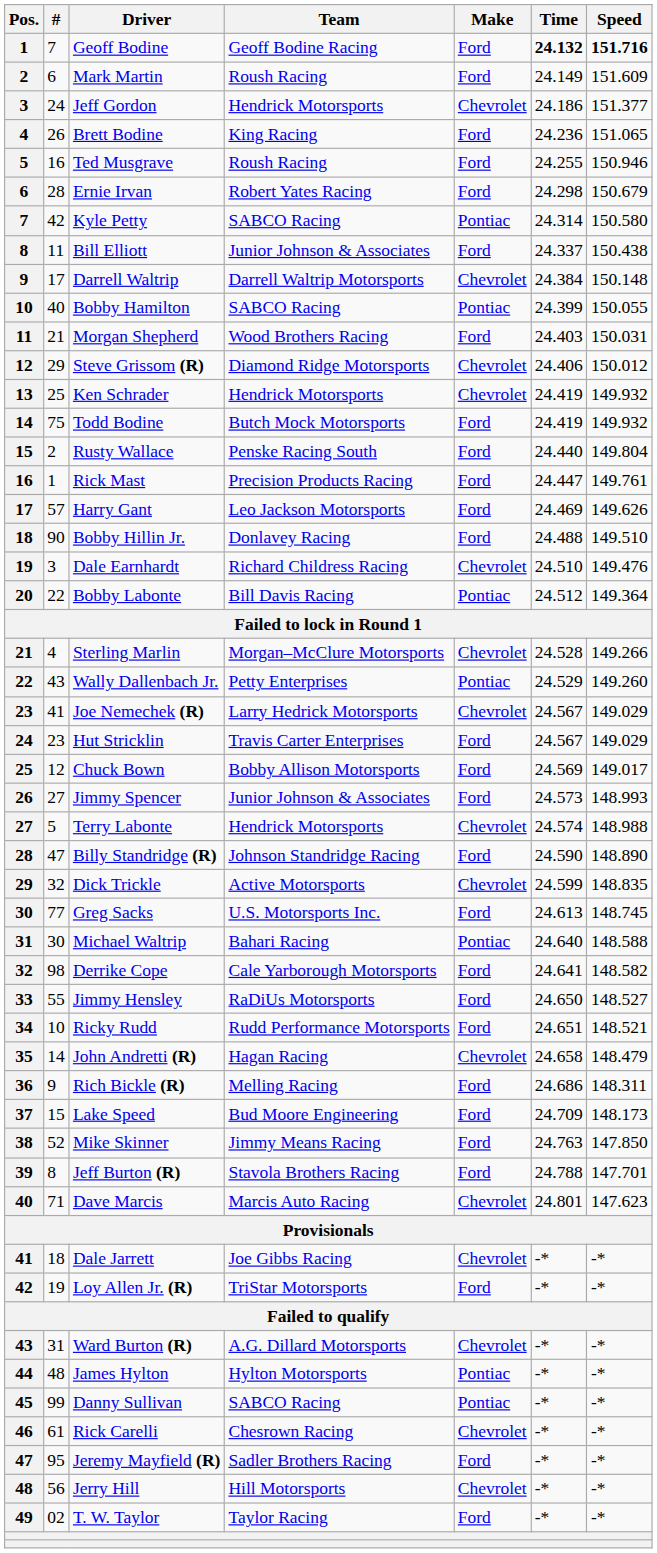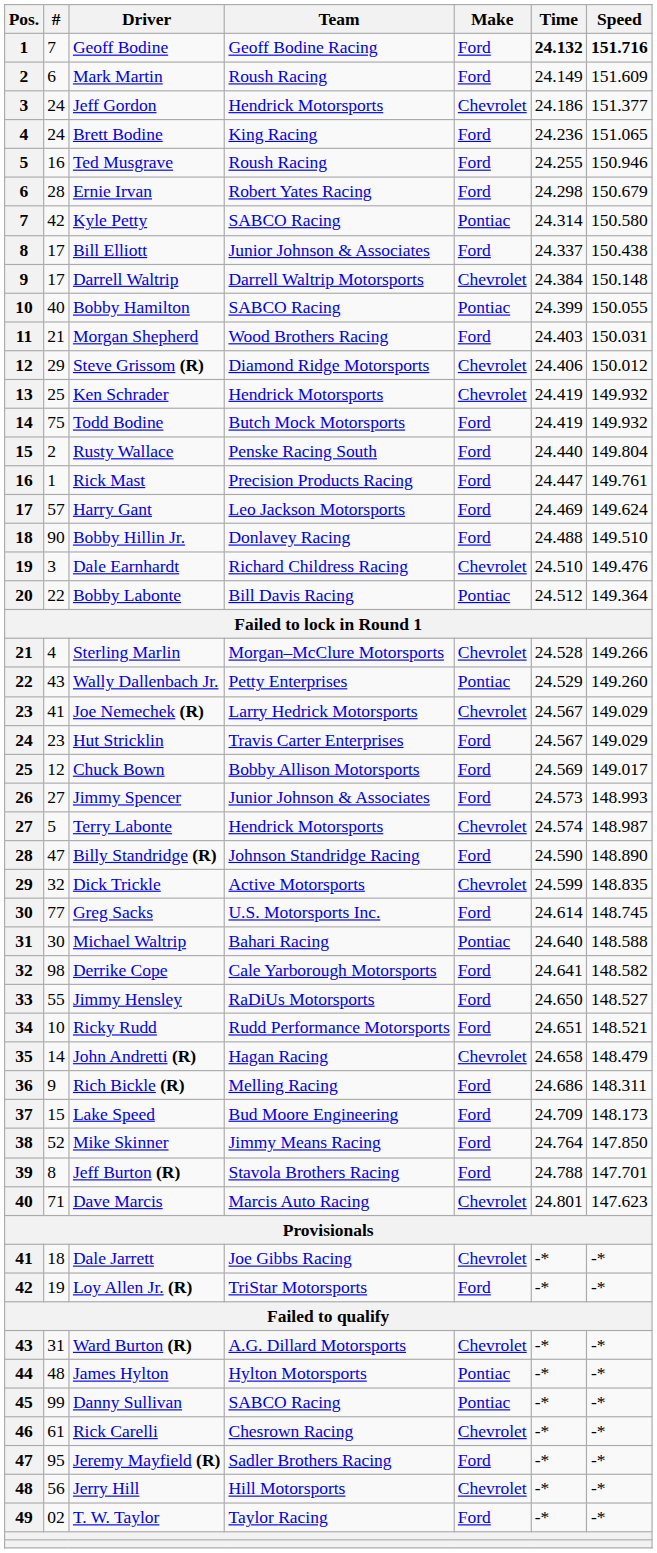Brett Bodine | #: 26 -> 24
Bill Elliott | #: 11 -> 17
Harry Gant | Speed: 149.626 -> 149.624
Terry Labonte | Speed: 148.988 -> 148.987
Greg Sacks | Time: 24.613 -> 24.614
Mike Skinner | Time: 24.763 -> 24.764
